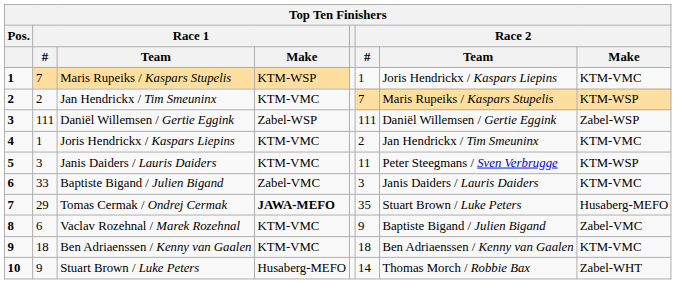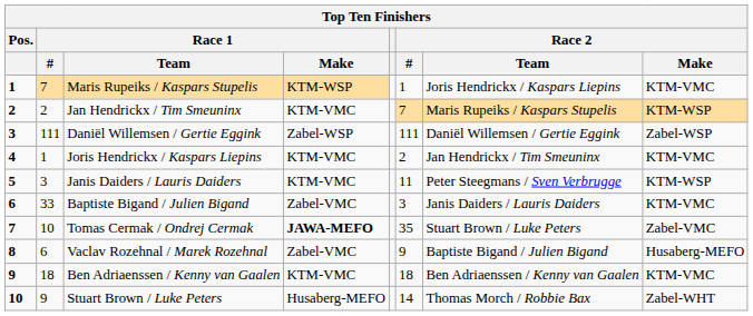Tomas Cermak / Ondrej Cermak | Race 1 / #: 29 -> 10
Tomas Cermak / Ondrej Cermak | Race 2 / Make: Husaberg-MEFO -> Zabel-VMC
Vaclav Rozehnal / Marek Rozehnal | Race 1 / Make: KTM-VMC -> Zabel-VMC
Vaclav Rozehnal / Marek Rozehnal | Race 2 / Make: Zabel-VMC -> Husaberg-MEFO
